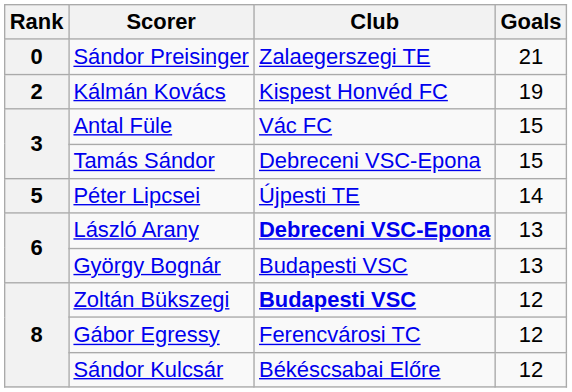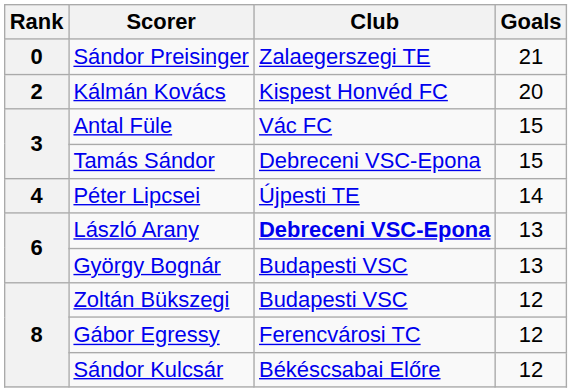Kálmán Kovács | Goals: 19 -> 20
Péter Lipcsei | Rank: 5 -> 4
Zoltán Bükszegi | Club: bold -> normal
